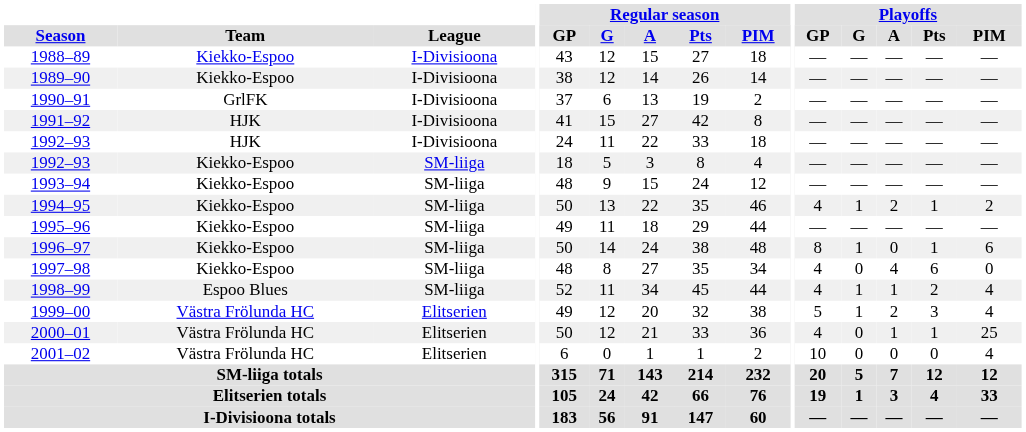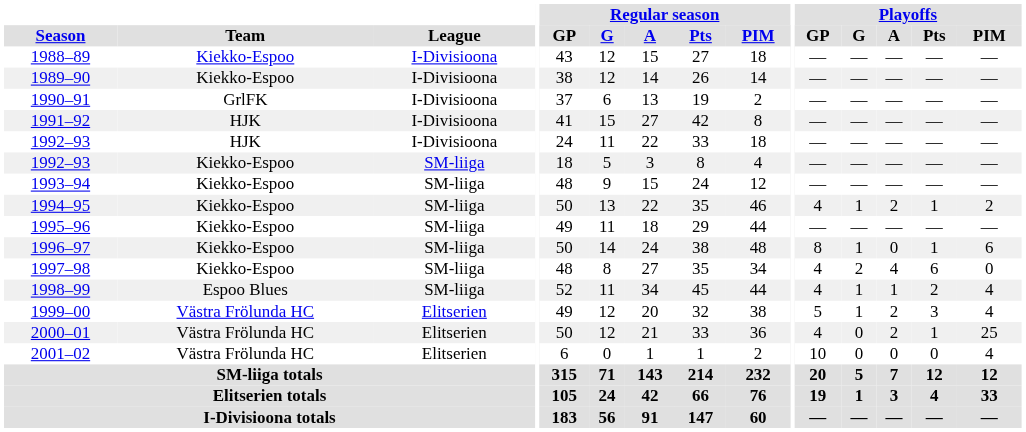1997–98 | Playoffs / G: 0 -> 2
2000–01 | Playoffs / A: 1 -> 2
